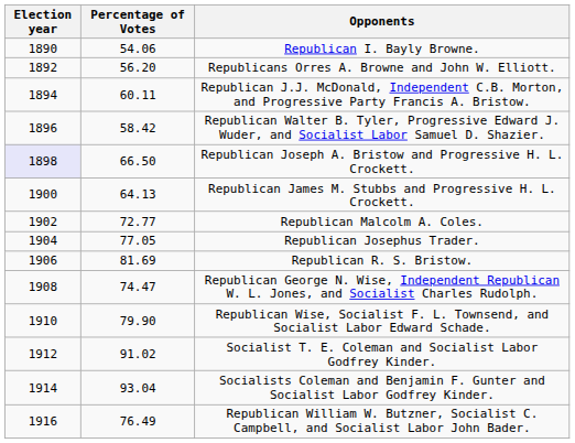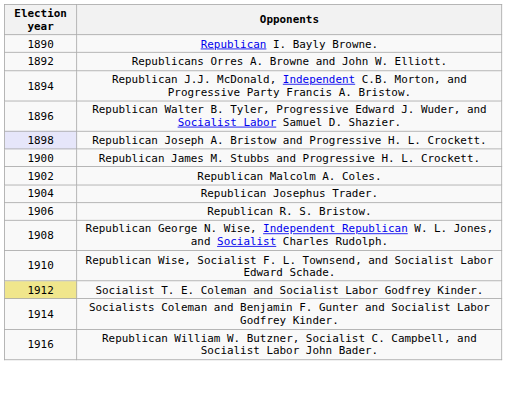- column: Percentage of Votes | 54.06 | 56.20 | 60.11 | 58.42 | 66.50 | 64.13 | 72.77 | 77.05 | 81.69 | 74.47 | 79.90 | 91.02 | 93.04 | 76.49
Socialist T. E. Coleman and Socialist Labor Godfrey Kinder. | Election year: no background -> khaki background
